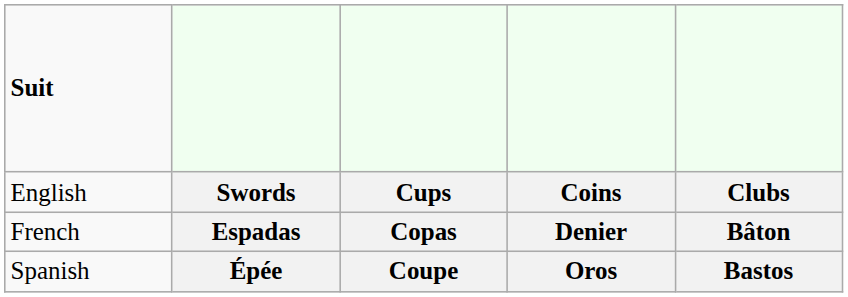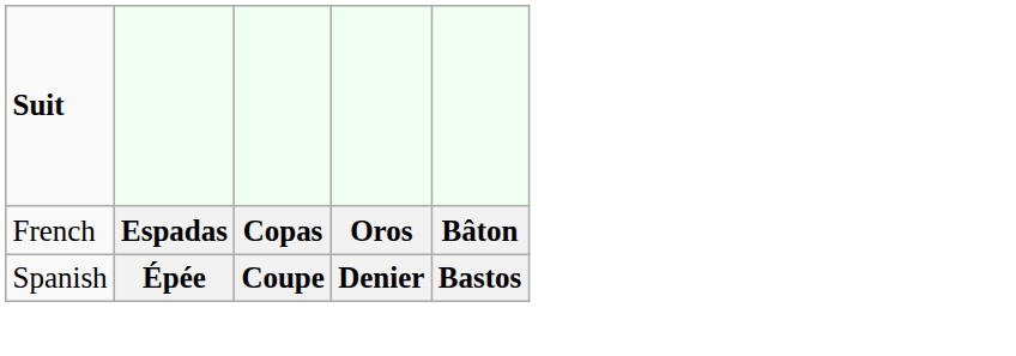- row: English | Swords | Cups | Coins | Clubs
Espadas | column 4: Denier -> Oros
Épée | column 4: Oros -> Denier
